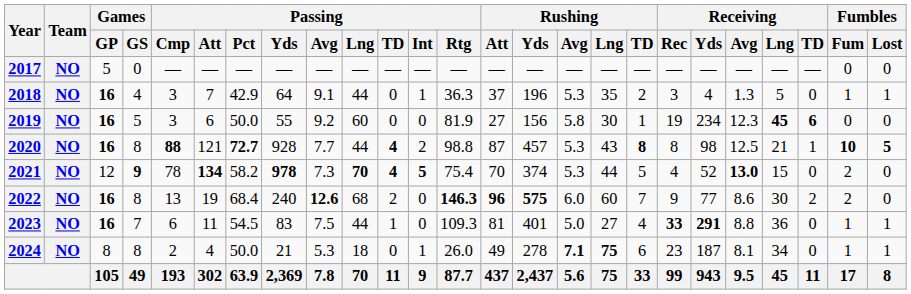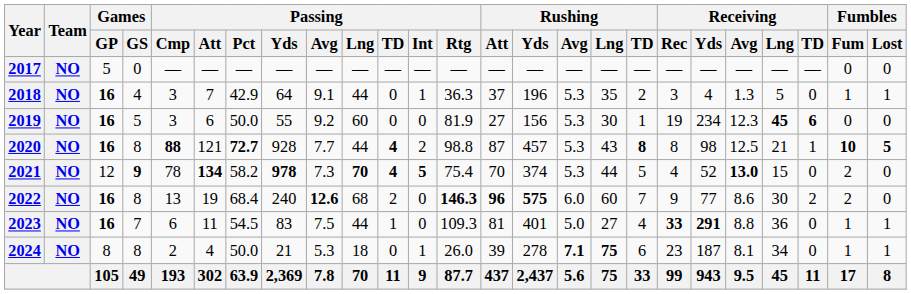2019 | Rushing / Avg: 5.8 -> 5.3
2024 | Rushing / Att: 49 -> 39
